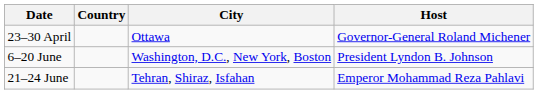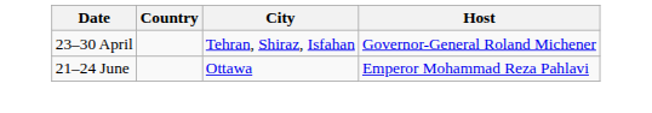23–30 April | City: Ottawa -> Tehran, Shiraz, Isfahan
- row: 6–20 June | Washington, D.C., New York, Boston | President Lyndon B. Johnson
21–24 June | City: Tehran, Shiraz, Isfahan -> Ottawa
